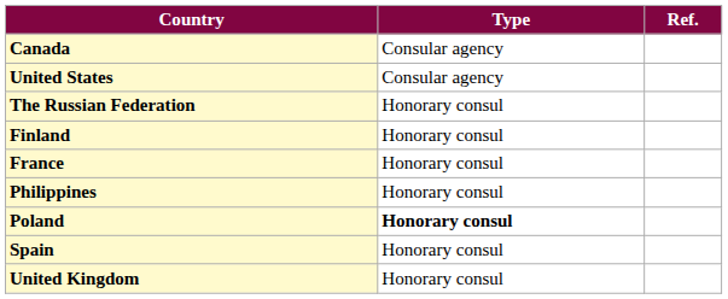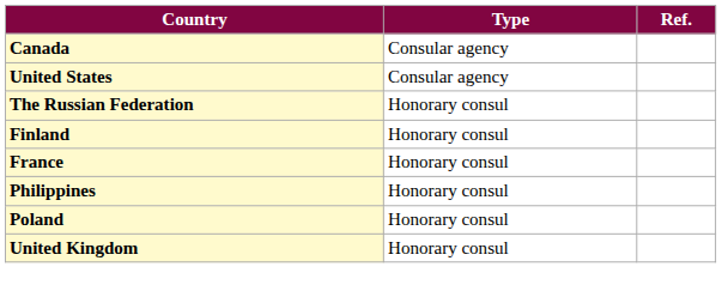Poland | Type: bold -> normal
- row: Spain | Honorary consul
